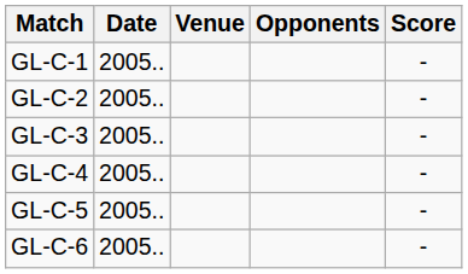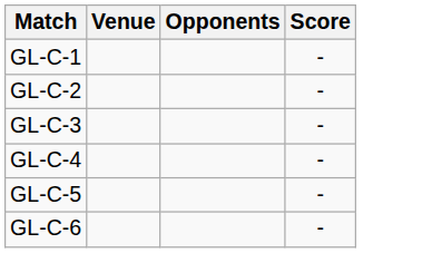- column: Date | 2005.. | 2005.. | 2005.. | 2005.. | 2005.. | 2005..
